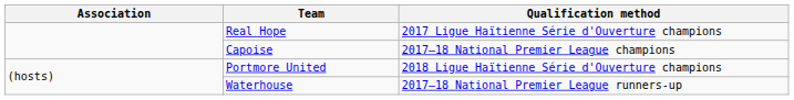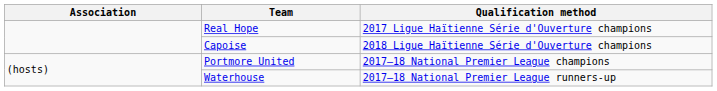Capoise | Qualification method: 2017–18 National Premier League champions -> 2018 Ligue Haïtienne Série d'Ouverture champions
Portmore United | Qualification method: 2018 Ligue Haïtienne Série d'Ouverture champions -> 2017–18 National Premier League champions
